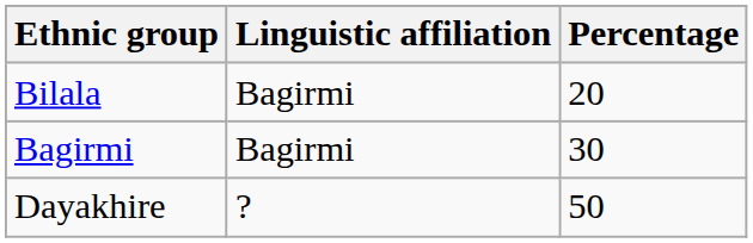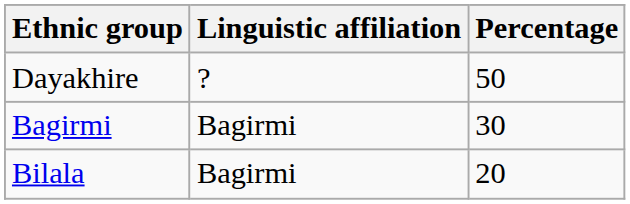rows swapped: Dayakhire <-> Bilala
